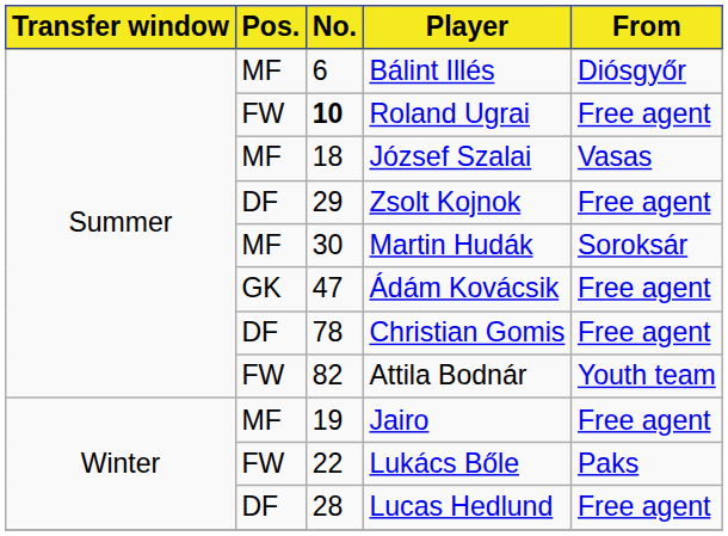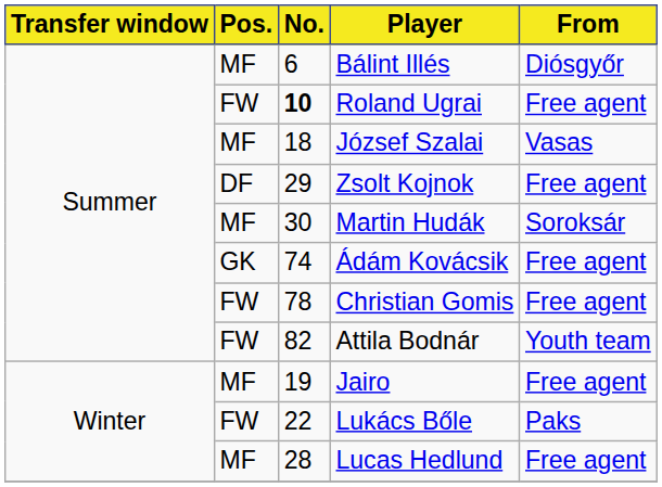Ádám Kovácsik | No.: 47 -> 74
Christian Gomis | Pos.: DF -> FW
Lucas Hedlund | Pos.: DF -> MF
